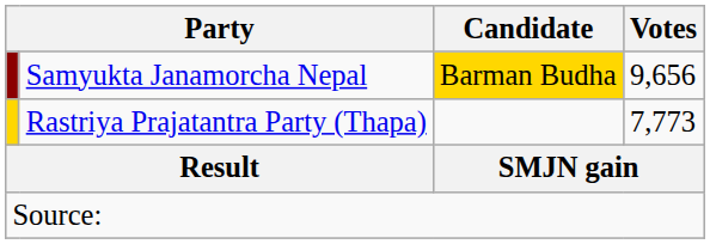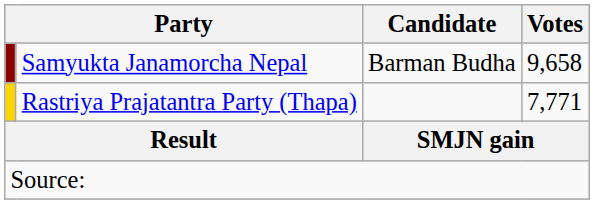Samyukta Janamorcha Nepal | Candidate: gold background -> no background
Samyukta Janamorcha Nepal | Votes: 9,656 -> 9,658
Rastriya Prajatantra Party (Thapa) | Votes: 7,773 -> 7,771
